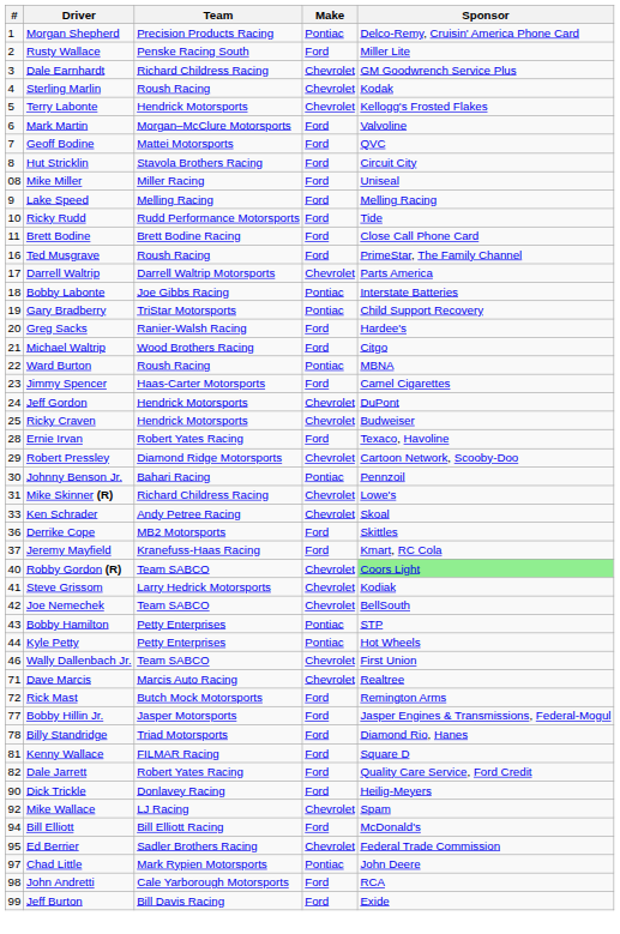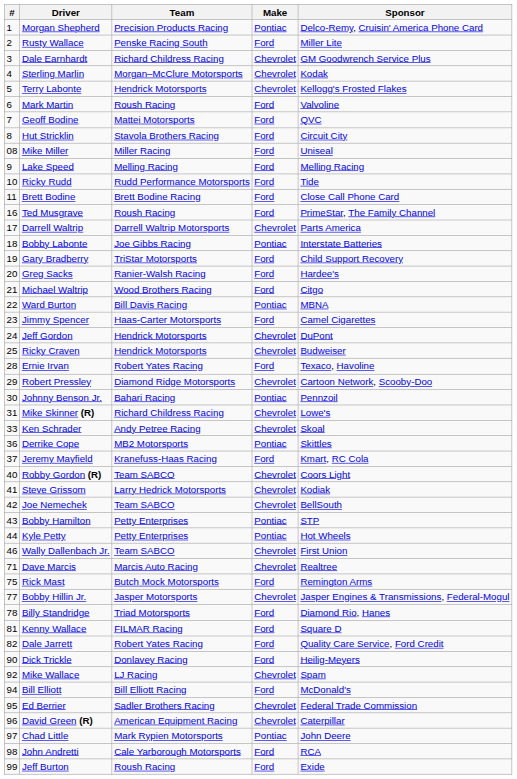Sterling Marlin | Team: Roush Racing -> Morgan–McClure Motorsports
Mark Martin | Team: Morgan–McClure Motorsports -> Roush Racing
Gary Bradberry | Make: Pontiac -> Ford
Ward Burton | Team: Roush Racing -> Bill Davis Racing
Derrike Cope | Make: Ford -> Pontiac
Robby Gordon (R) | Sponsor: lightgreen background -> no background
Rick Mast | #: 72 -> 75
Bobby Hillin Jr. | Make: Ford -> Chevrolet
+ row: 96 | David Green (R) | American Equipment Racing | Chevrolet | Caterpillar
Jeff Burton | Team: Bill Davis Racing -> Roush Racing
